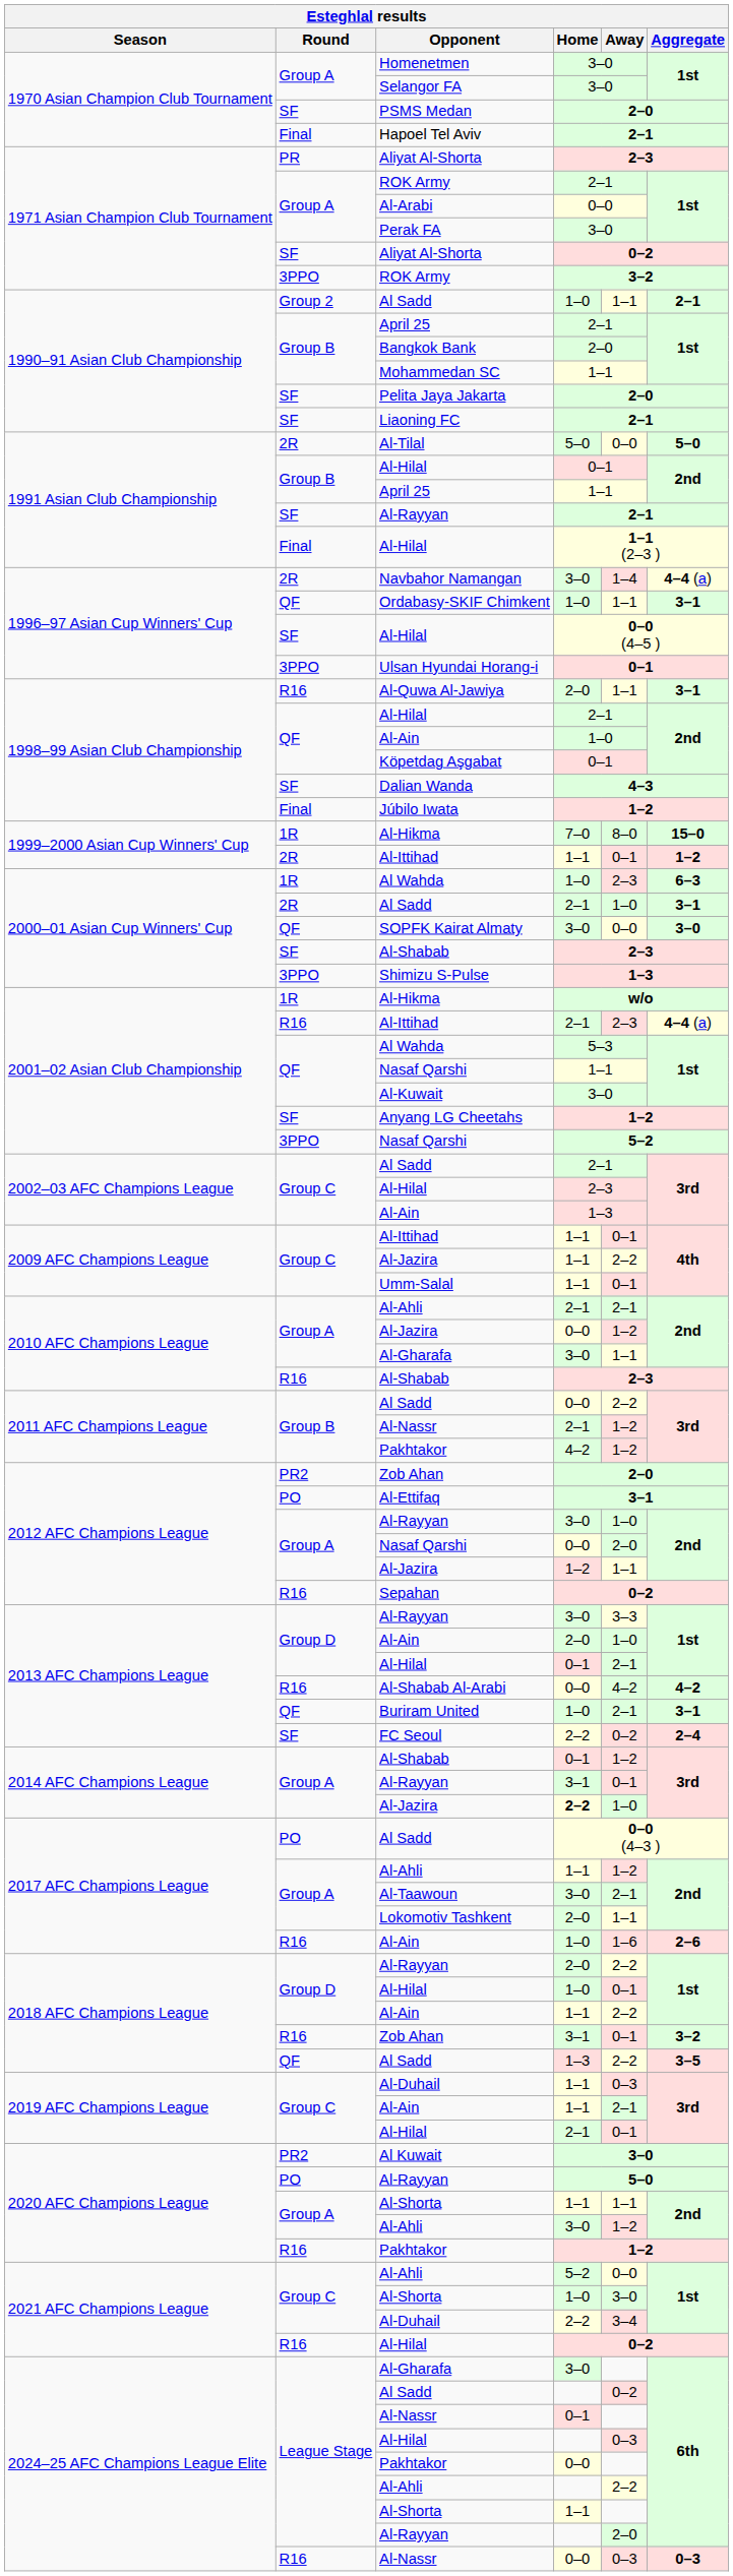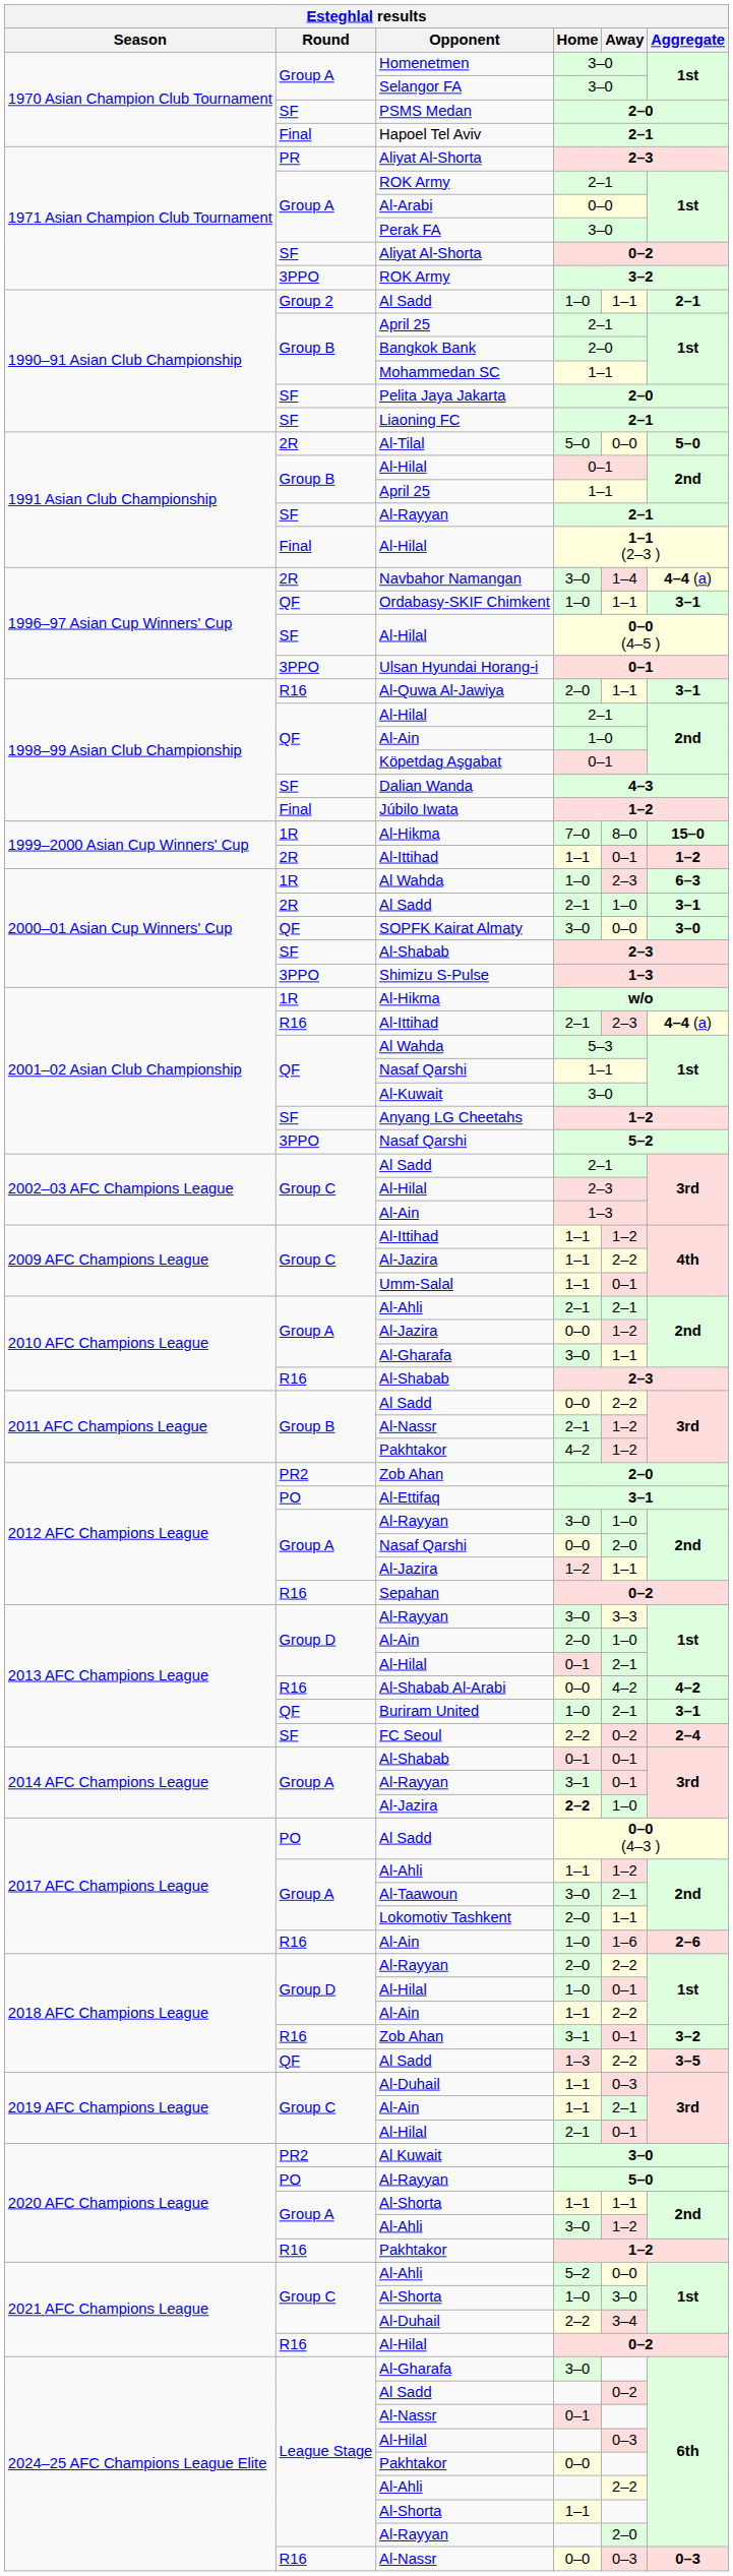2009 AFC Champions League / Al-Ittihad | Away: 0–1 -> 1–2
2014 AFC Champions League / Al-Shabab | Away: 1–2 -> 0–1
